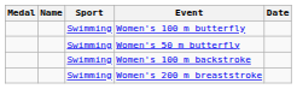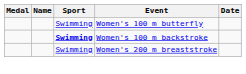- row: Swimming | Women's 50 m butterfly
Women's 100 m backstroke | Sport: normal -> bold
